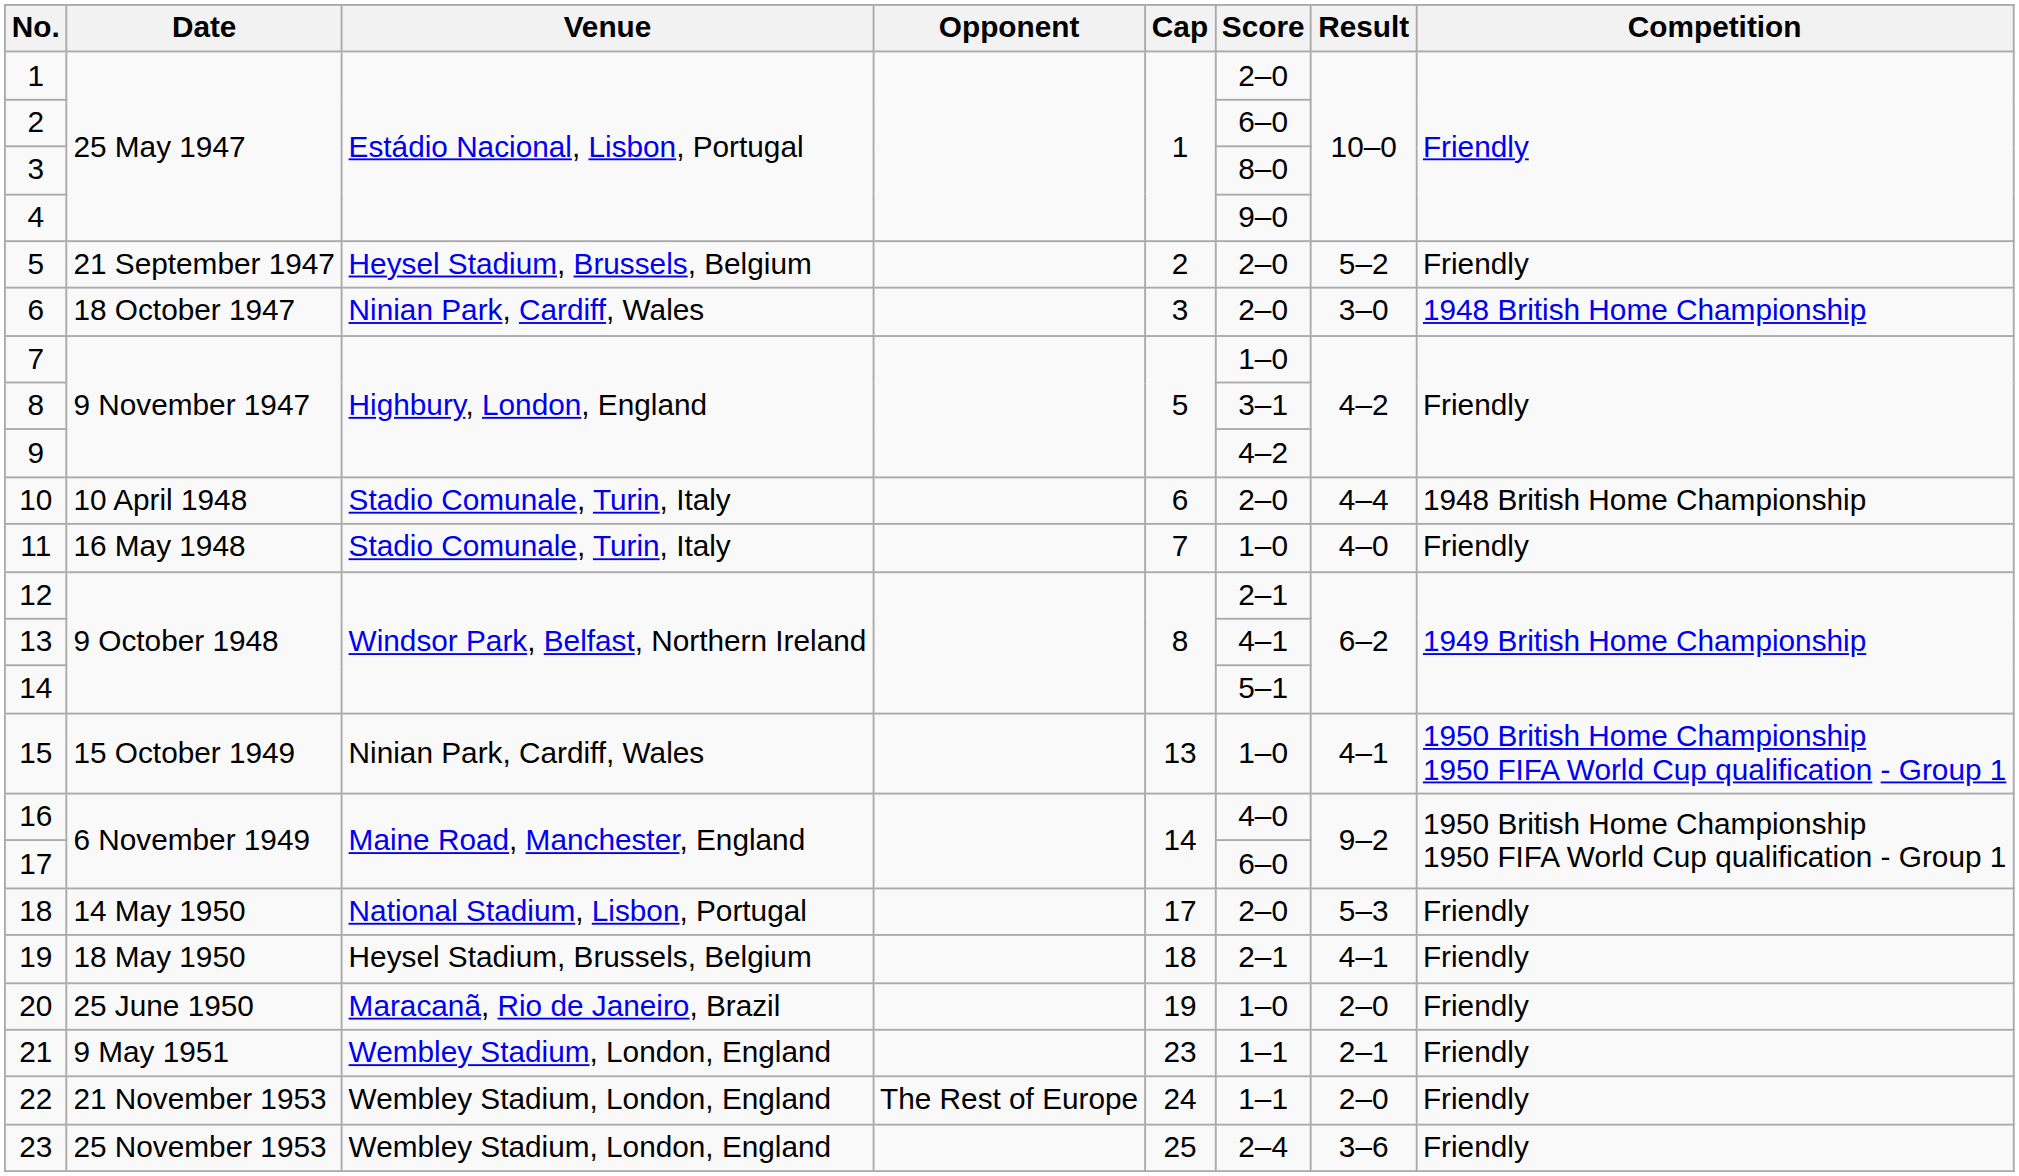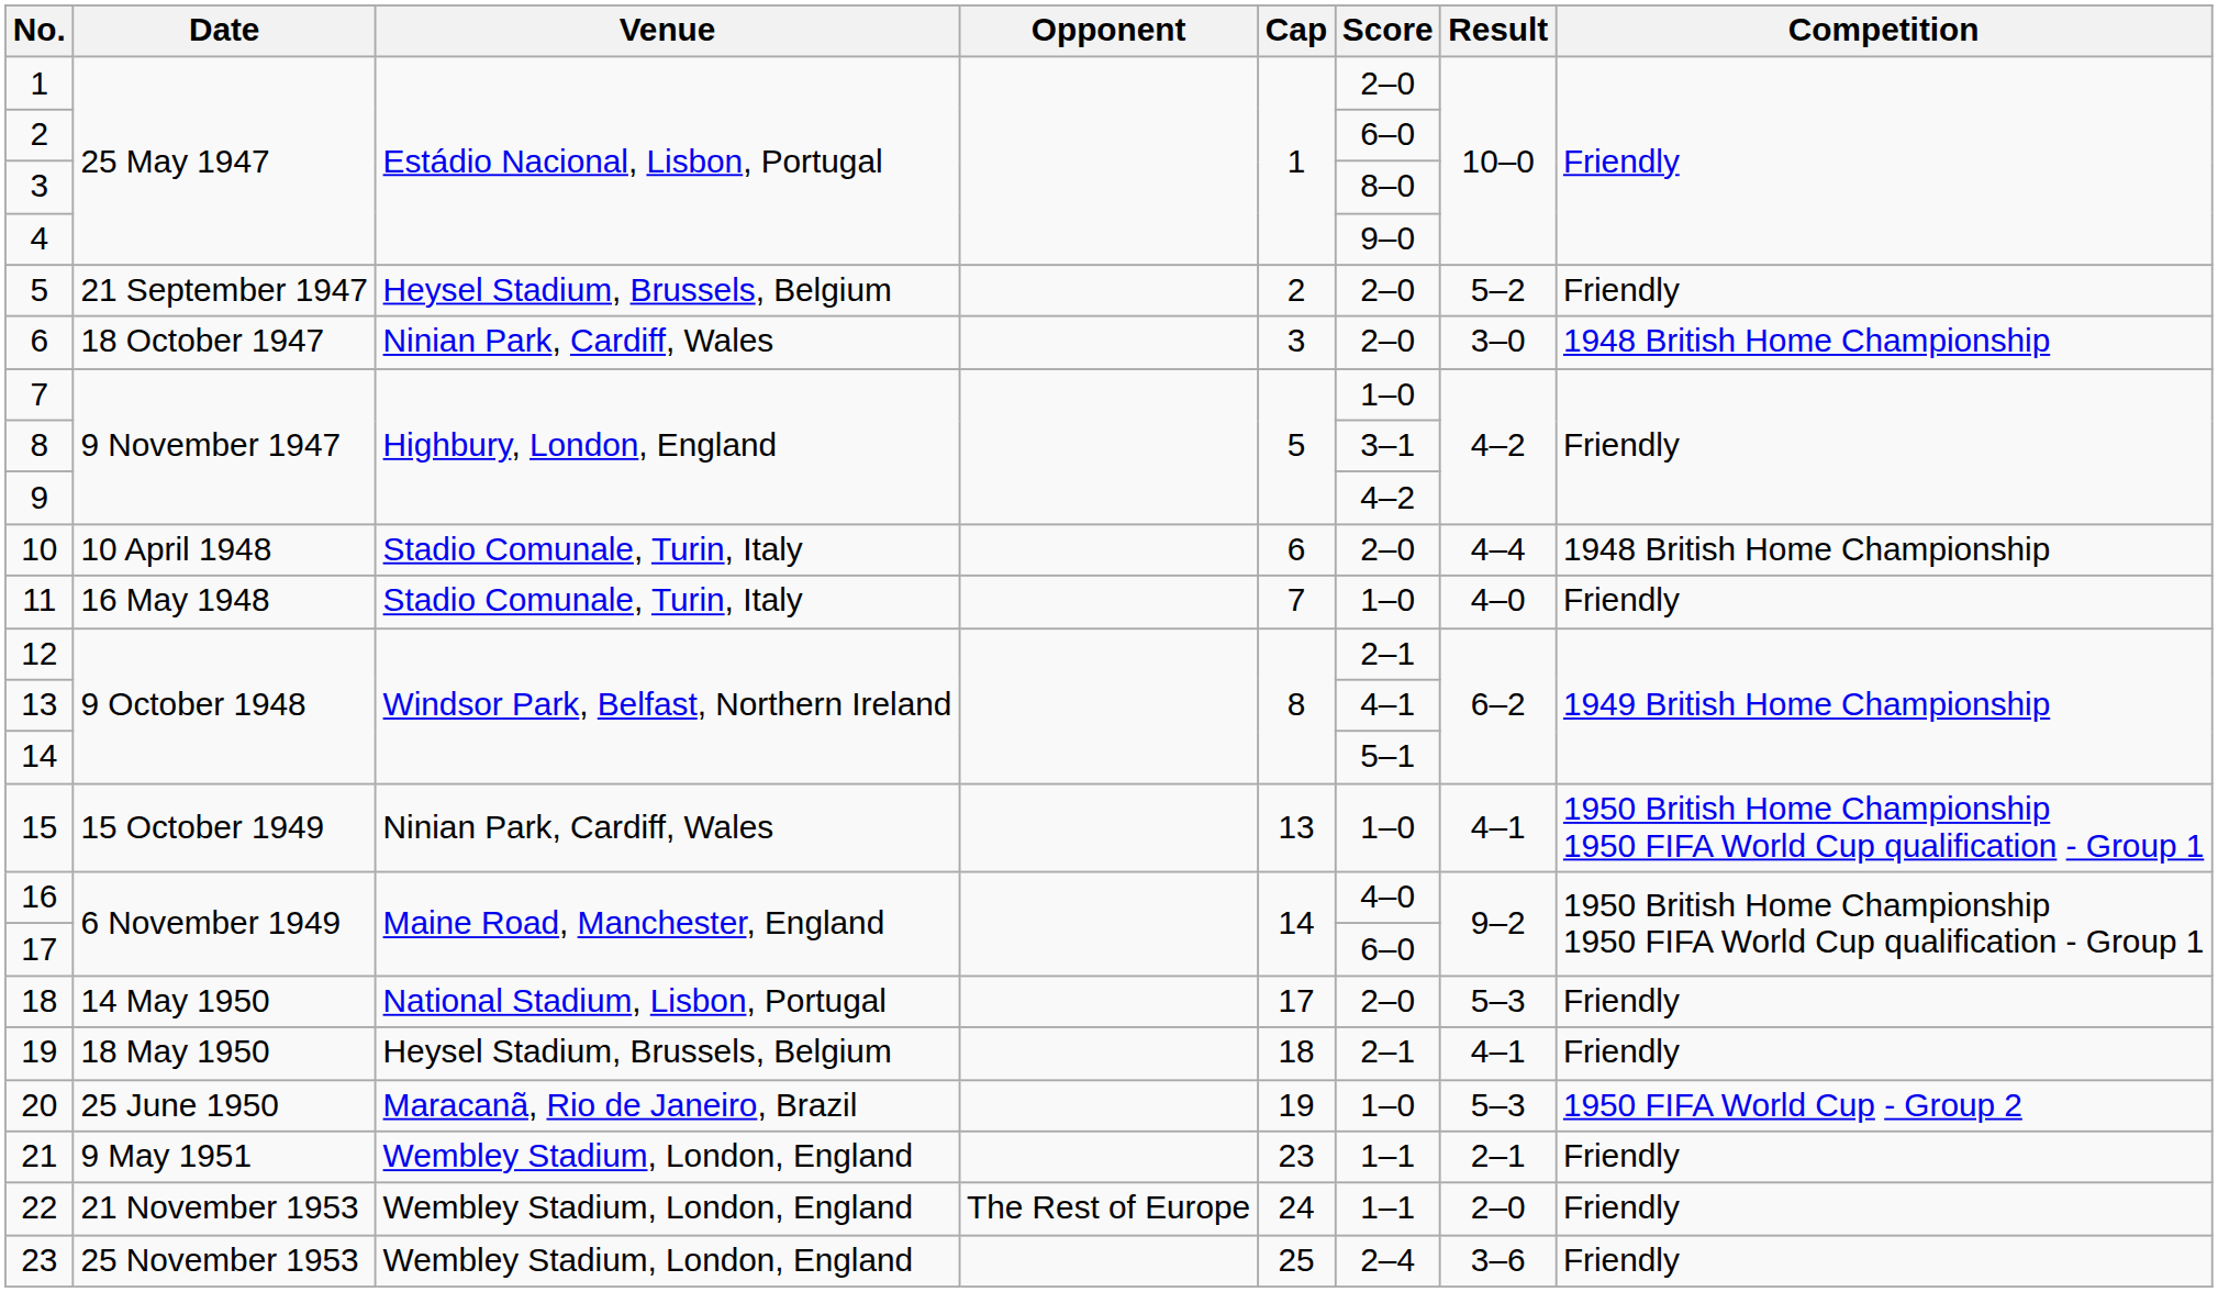20 | Result: 2–0 -> 5–3
20 | Competition: Friendly -> 1950 FIFA World Cup - Group 2
